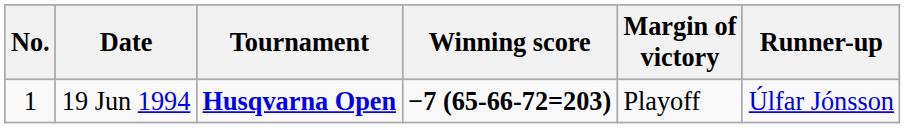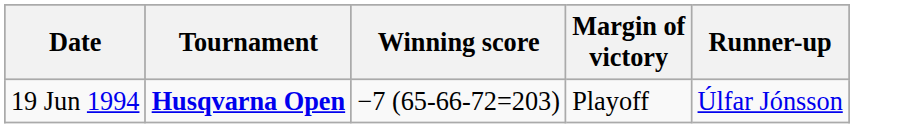- column: No. | 1
19 Jun 1994 | Winning score: bold -> normal
